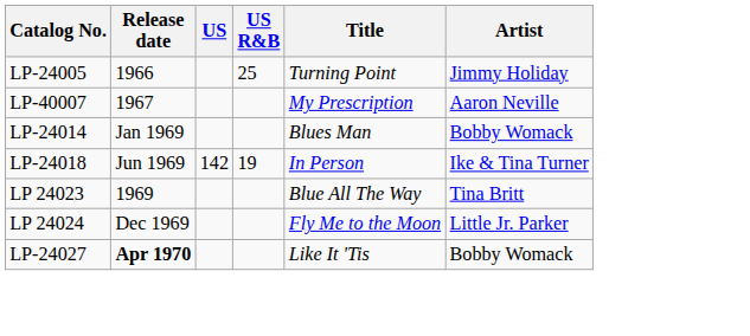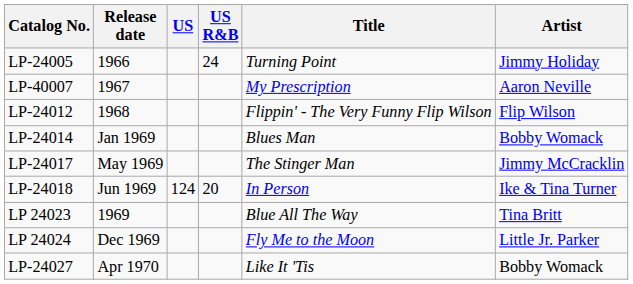LP-24005 | US R&B: 25 -> 24
+ row: LP-24012 | 1968 | Flippin' - The Very Funny Flip Wilson | Flip Wilson
+ row: LP-24017 | May 1969 | The Stinger Man | Jimmy McCracklin
LP-24018 | US: 142 -> 124
LP-24018 | US R&B: 19 -> 20
LP-24027 | Release date: bold -> normal
